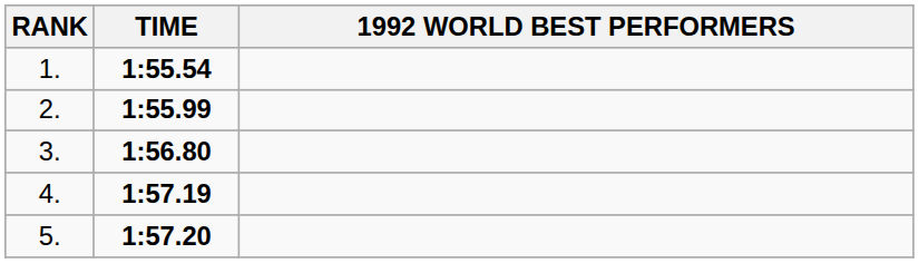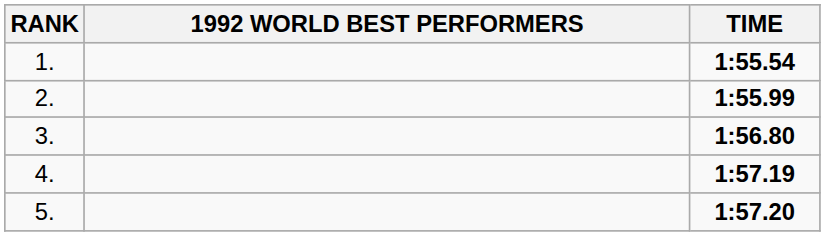columns swapped: 1992 WORLD BEST PERFORMERS <-> TIME
